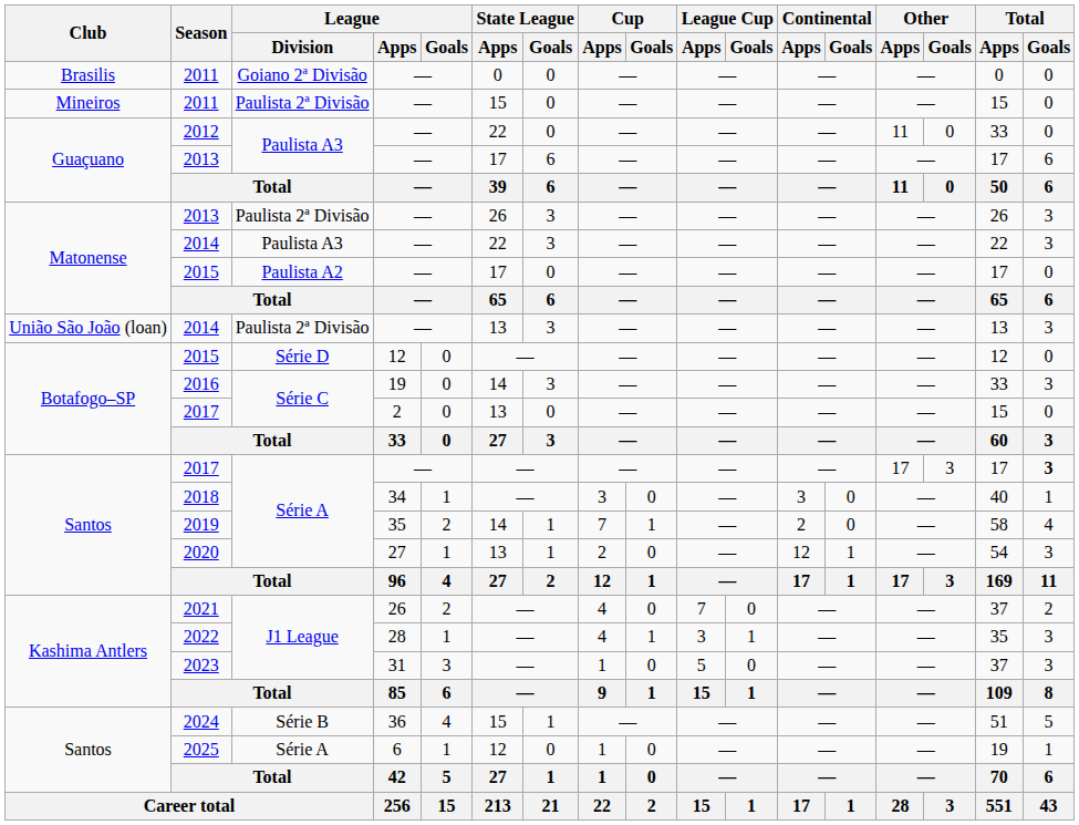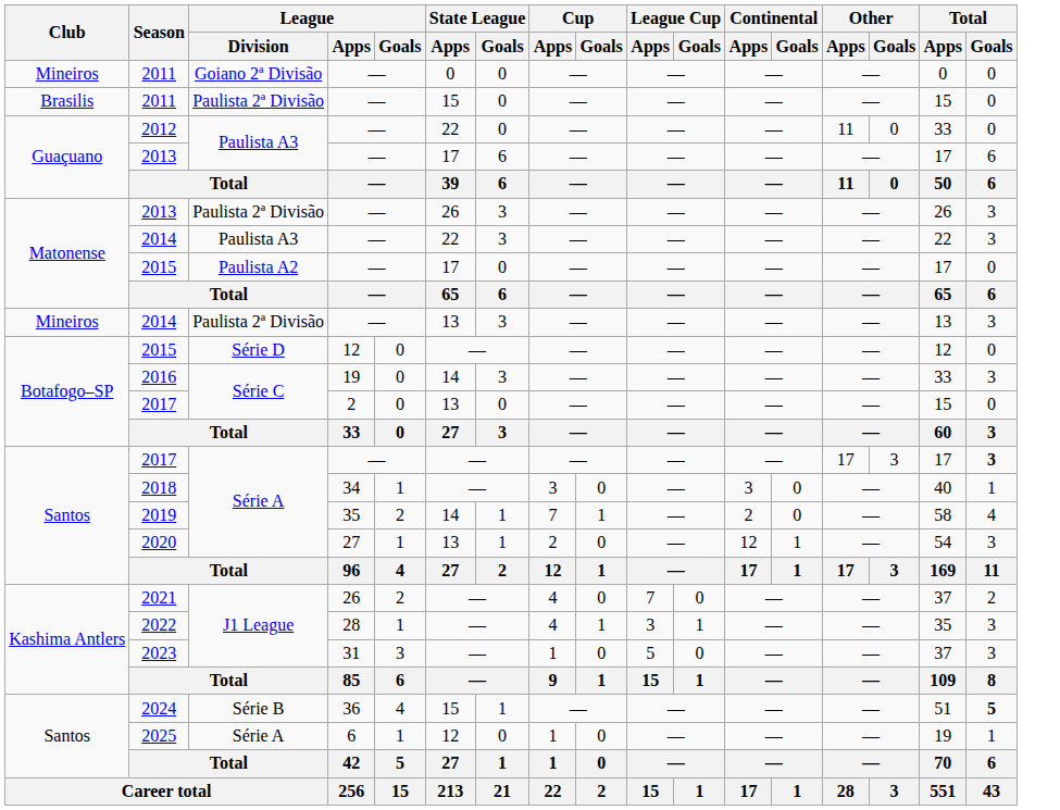2011 / Goiano 2ª Divisão | Club: Brasilis -> Mineiros
2011 / Paulista 2ª Divisão | Club: Mineiros -> Brasilis
2014 / Paulista 2ª Divisão | Club: União São João (loan) -> Mineiros
2024 | Total / Goals: normal -> bold
